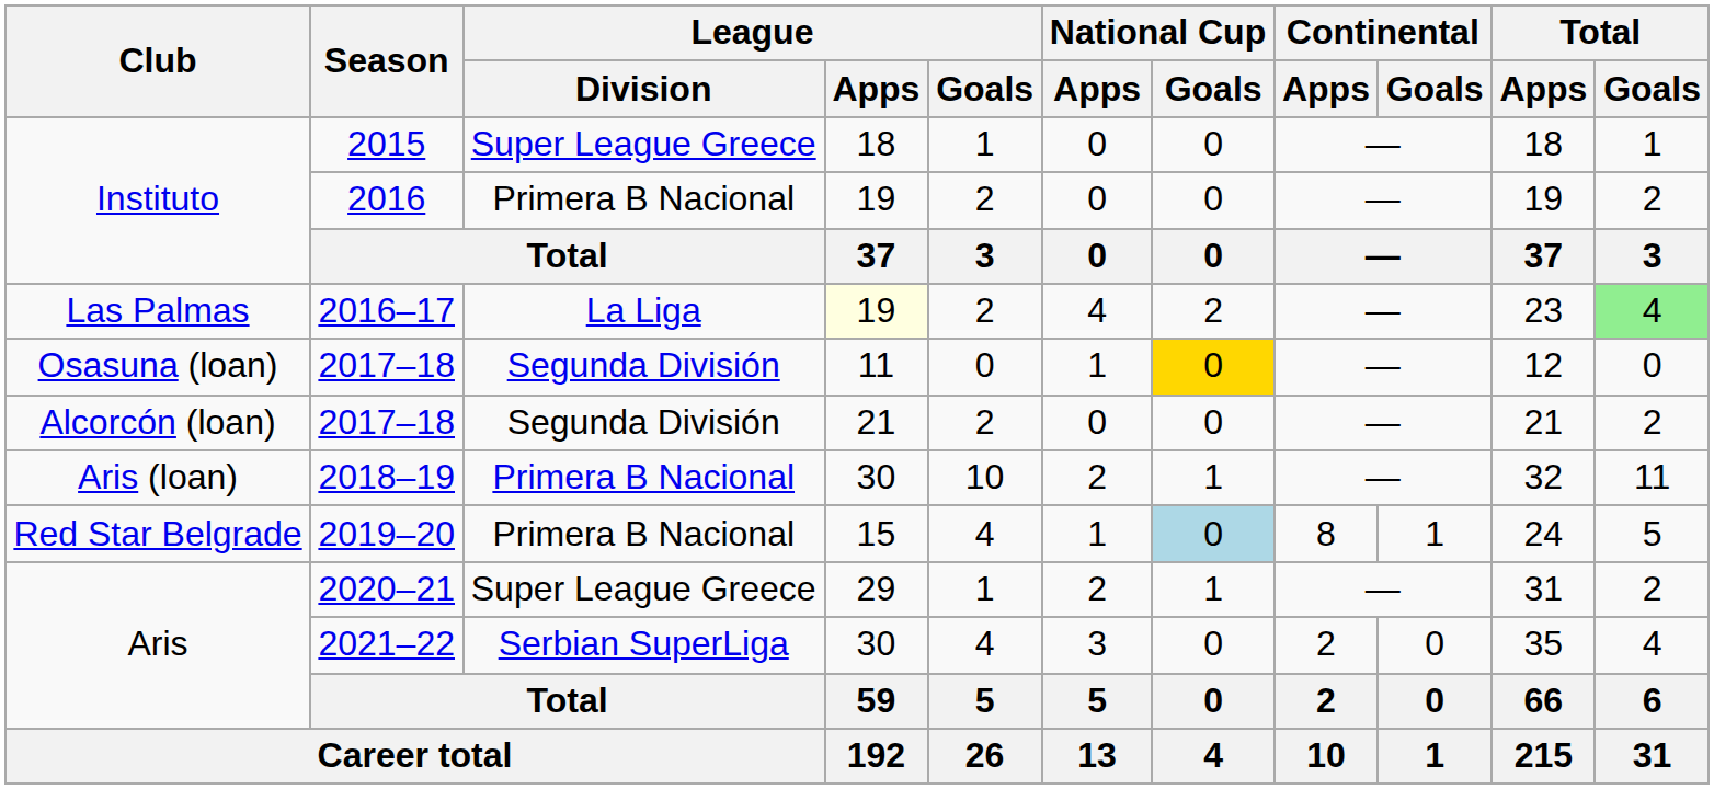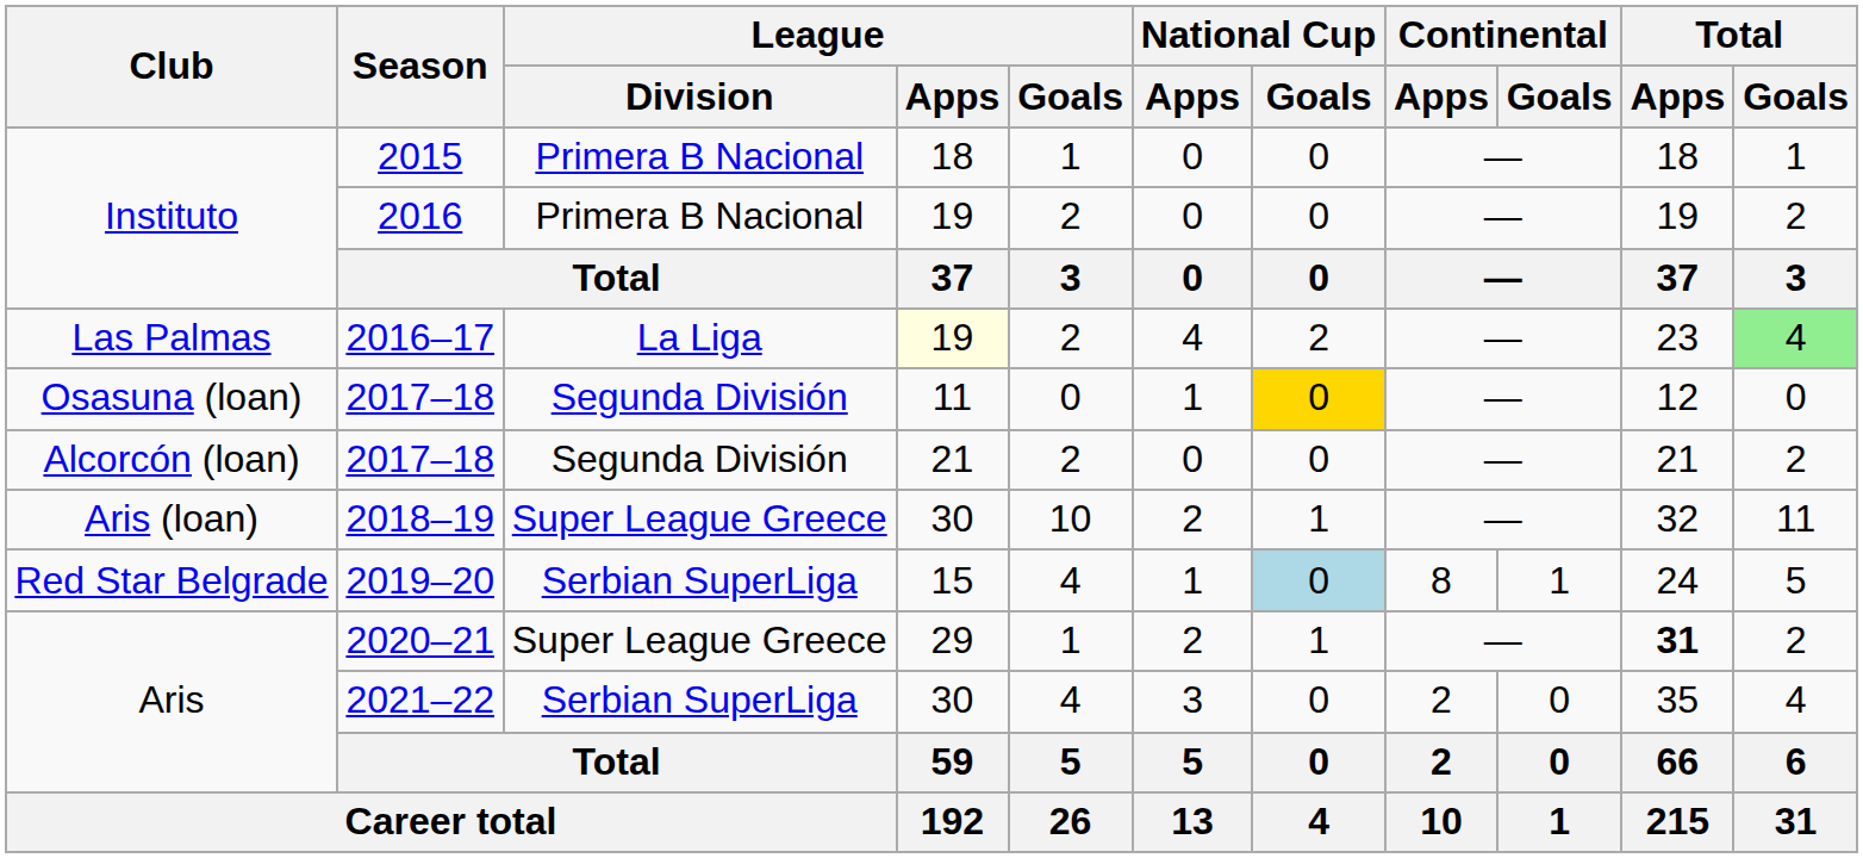2015 | League / Division: Super League Greece -> Primera B Nacional
2018–19 | League / Division: Primera B Nacional -> Super League Greece
2019–20 | League / Division: Primera B Nacional -> Serbian SuperLiga
2020–21 | Total / Apps: normal -> bold
